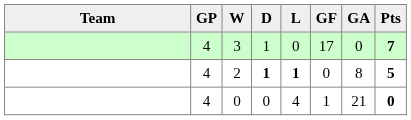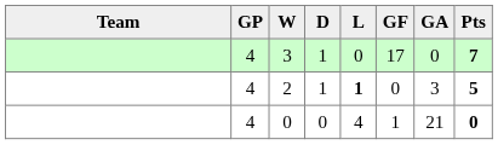2 | D: bold -> normal
2 | GA: 8 -> 3
